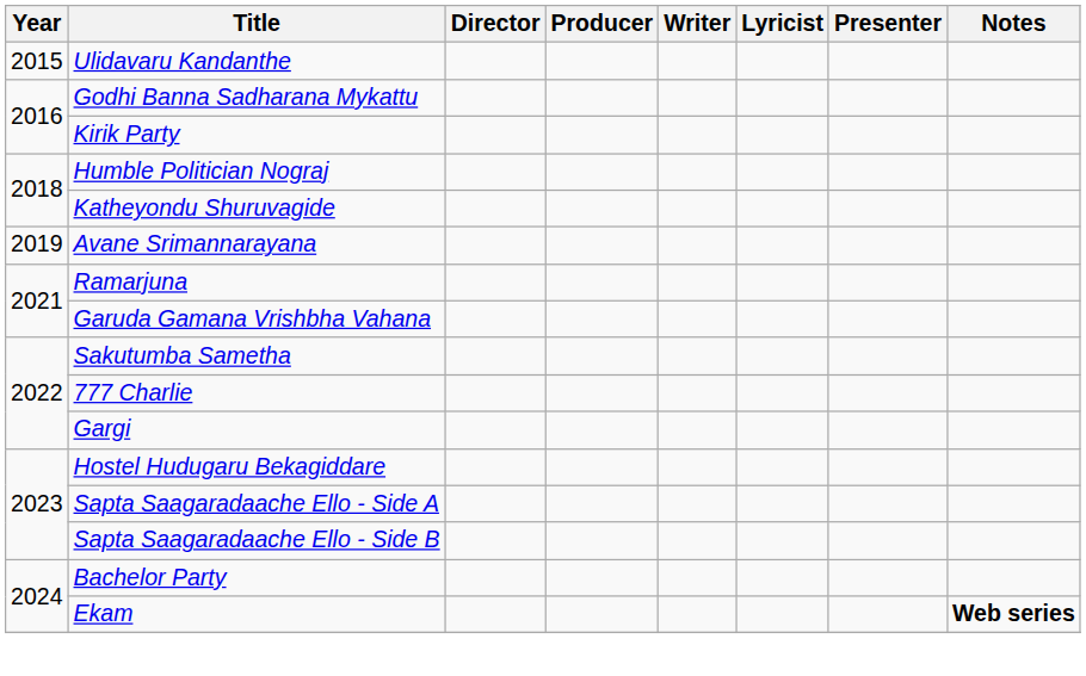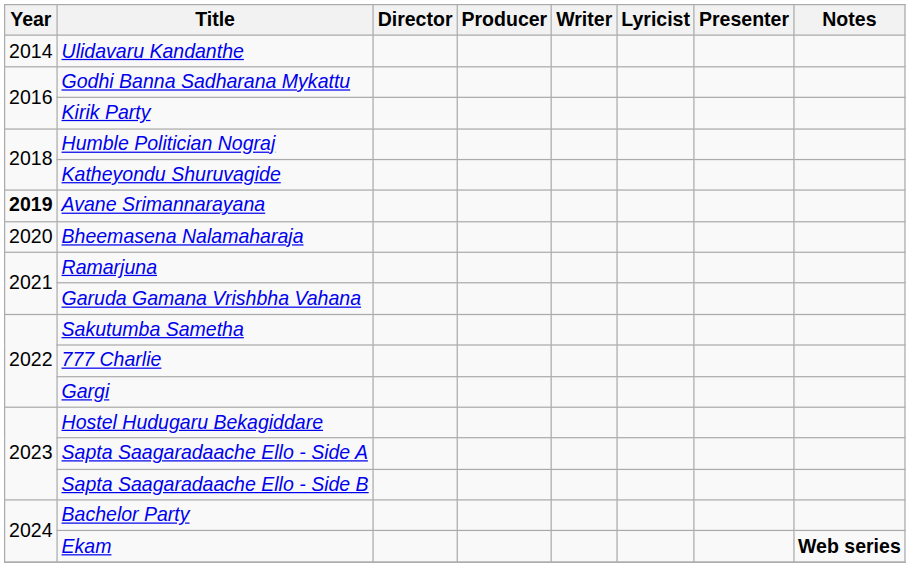Ulidavaru Kandanthe | Year: 2015 -> 2014
Avane Srimannarayana | Year: normal -> bold
+ row: 2020 | Bheemasena Nalamaharaja
